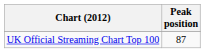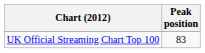UK Official Streaming Chart Top 100 | Peak position: 87 -> 83
